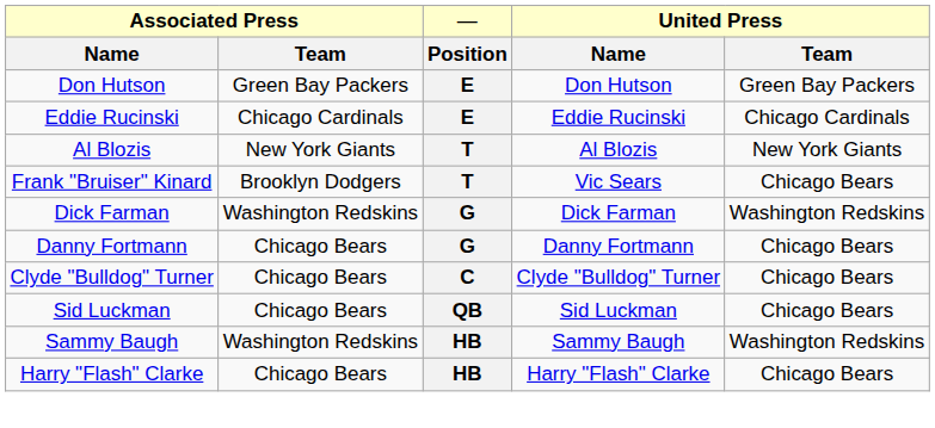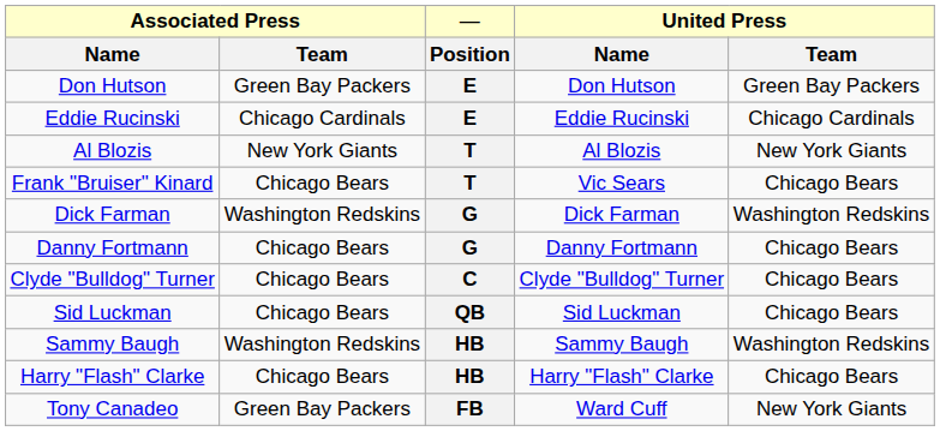Frank "Bruiser" Kinard | column 2: Brooklyn Dodgers -> Chicago Bears
+ row: Tony Canadeo | Green Bay Packers | FB | Ward Cuff | New York Giants
